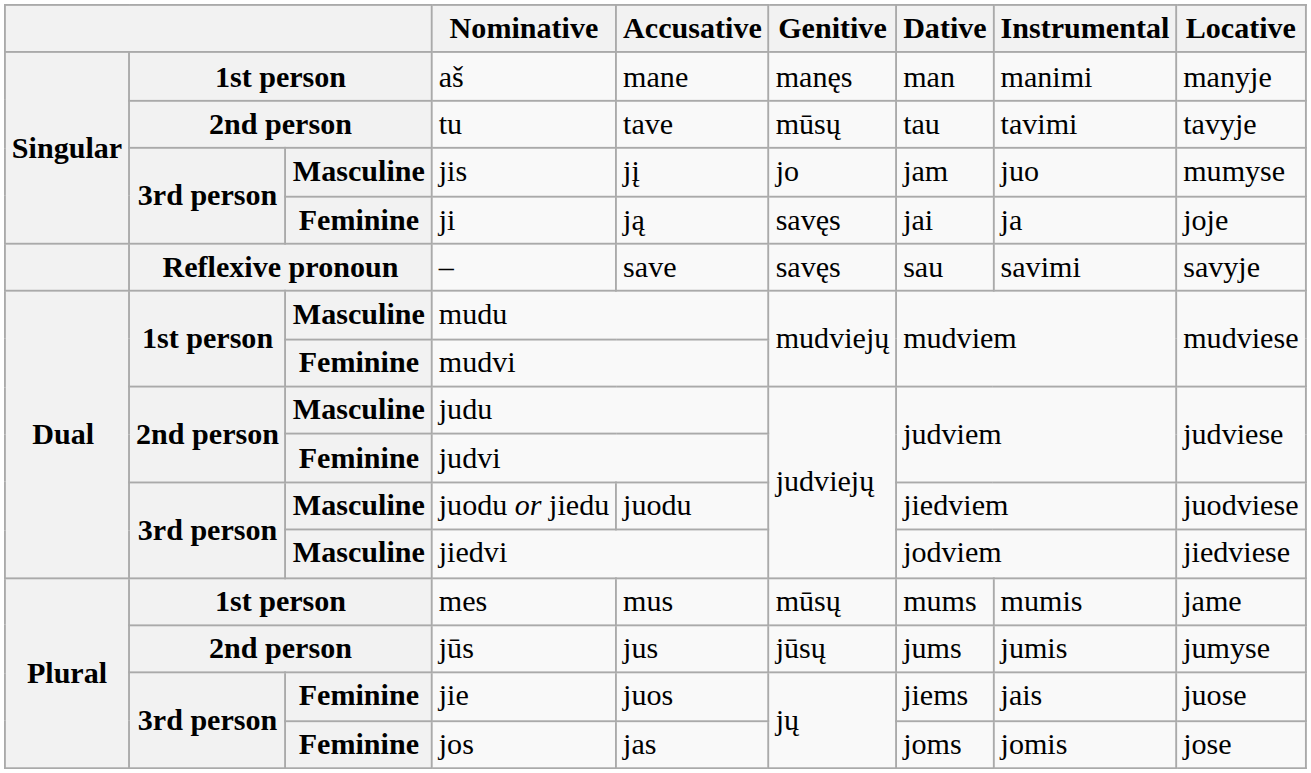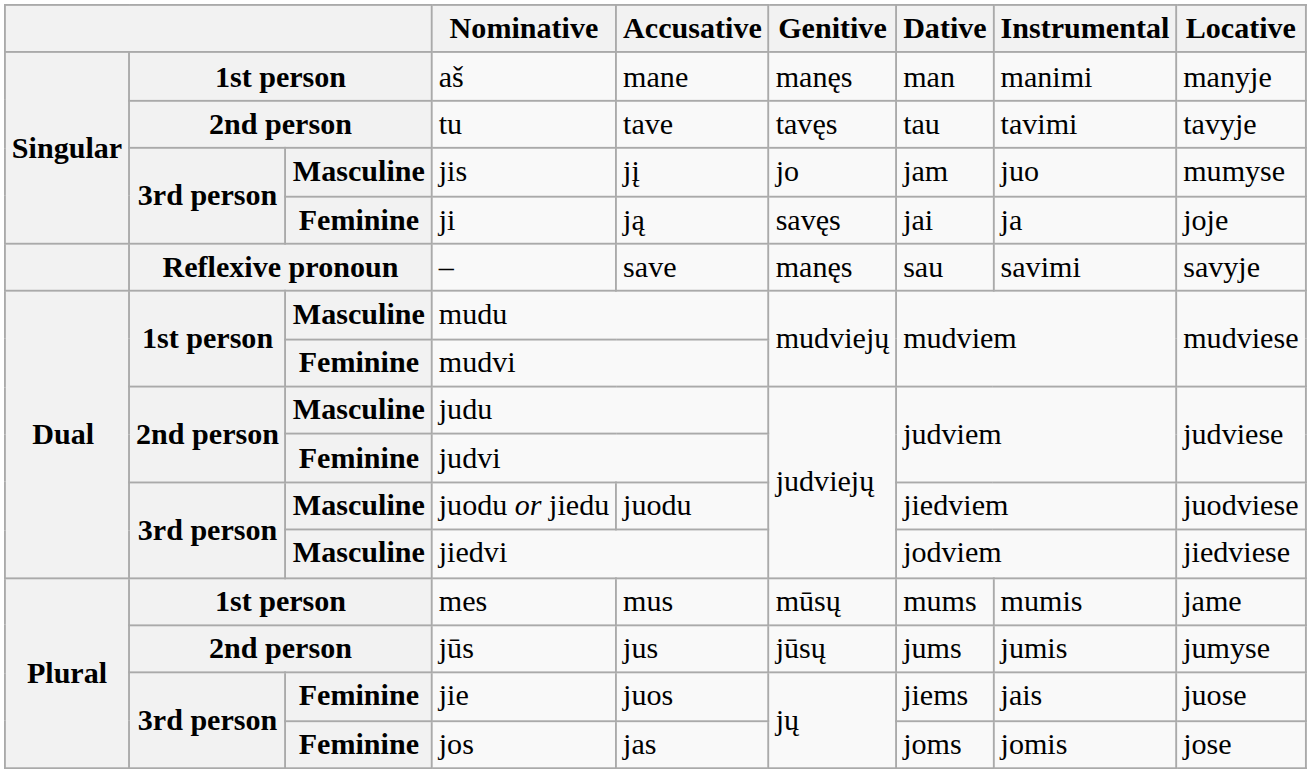tu | Genitive: mūsų -> tavęs
– | Genitive: savęs -> manęs
